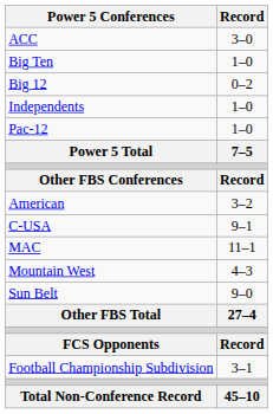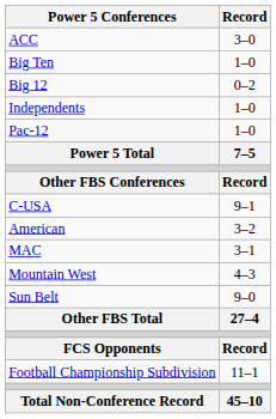rows swapped: American <-> C-USA
MAC | Record: 11–1 -> 3–1
Football Championship Subdivision | Record: 3–1 -> 11–1
